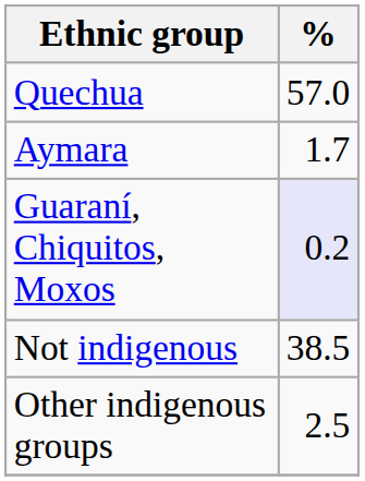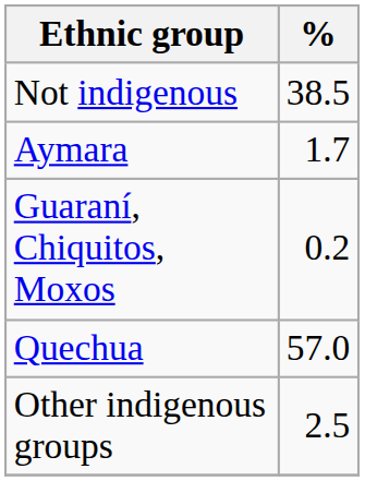rows swapped: Quechua <-> Not indigenous
Guaraní, Chiquitos, Moxos | %: lavender background -> no background
